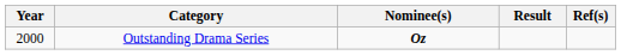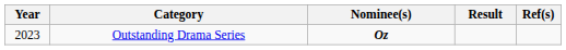Outstanding Drama Series | Year: 2000 -> 2023
